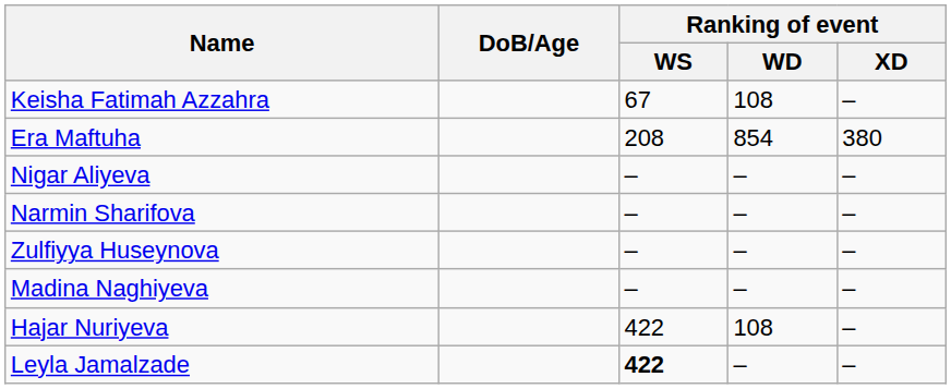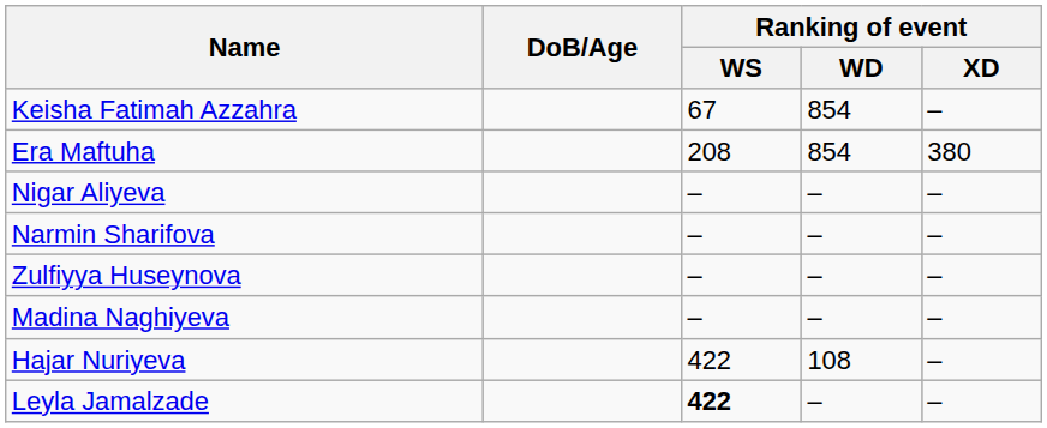Keisha Fatimah Azzahra | Ranking of event / WD: 108 -> 854
